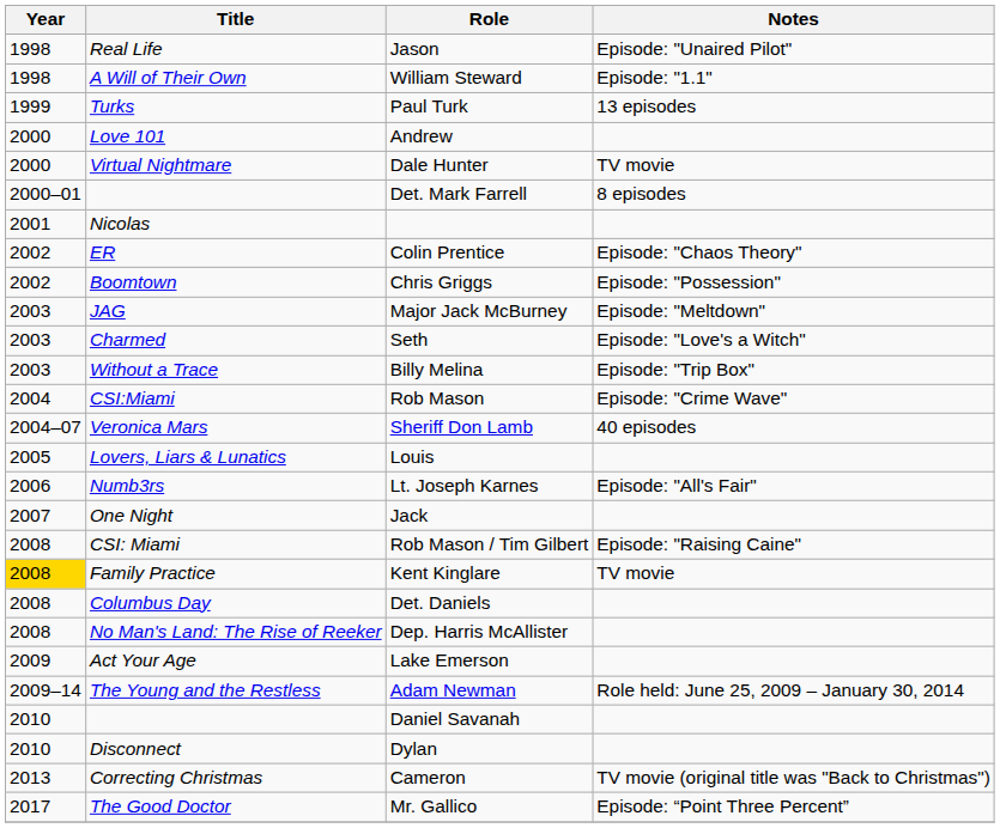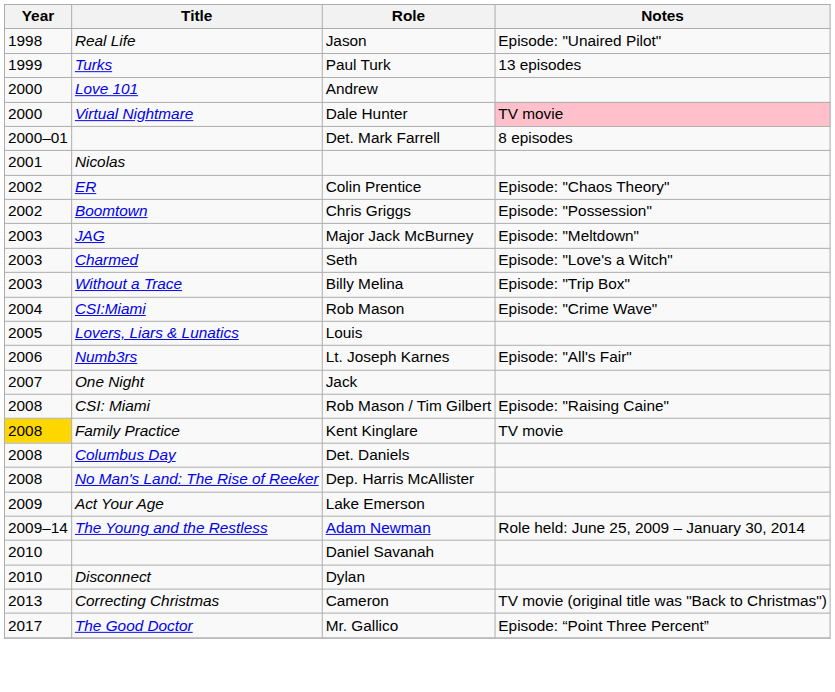- row: 1998 | A Will of Their Own | William Steward | Episode: "1.1"
Dale Hunter | Notes: no background -> pink background
- row: 2004–07 | Veronica Mars | Sheriff Don Lamb | 40 episodes
